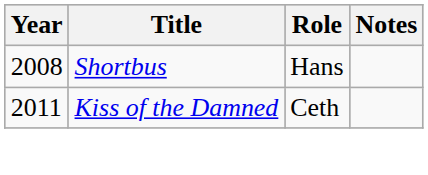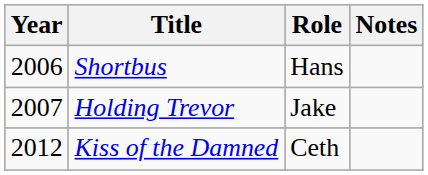Shortbus | Year: 2008 -> 2006
+ row: 2007 | Holding Trevor | Jake
Kiss of the Damned | Year: 2011 -> 2012
